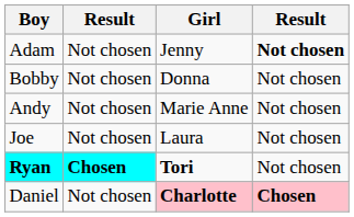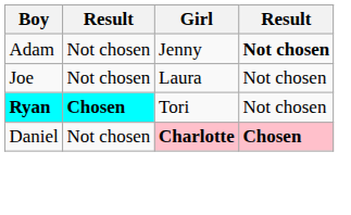- row: Bobby | Not chosen | Donna | Not chosen
- row: Andy | Not chosen | Marie Anne | Not chosen
Ryan | Girl: bold -> normal
